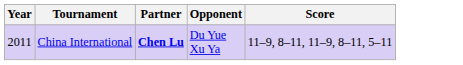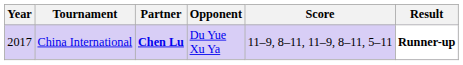+ column: Result | Runner-up
China International | Year: 2011 -> 2017
